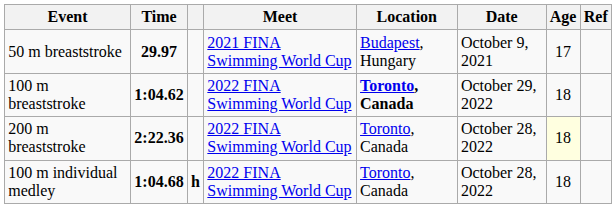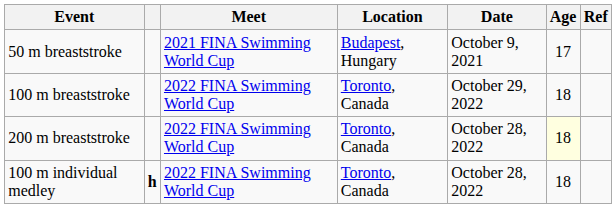- column: Time | 29.97 | 1:04.62 | 2:22.36 | 1:04.68
100 m breaststroke | Location: bold -> normal
